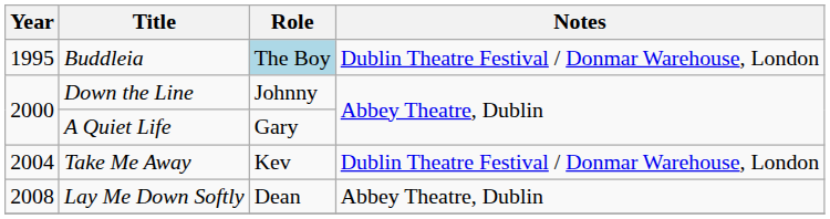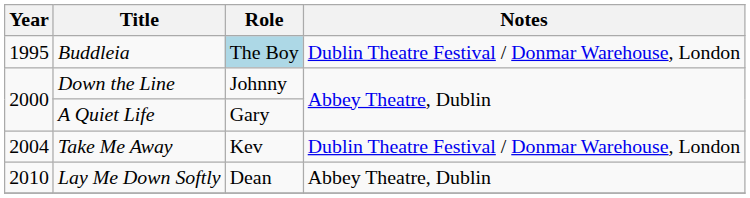Lay Me Down Softly | Year: 2008 -> 2010
